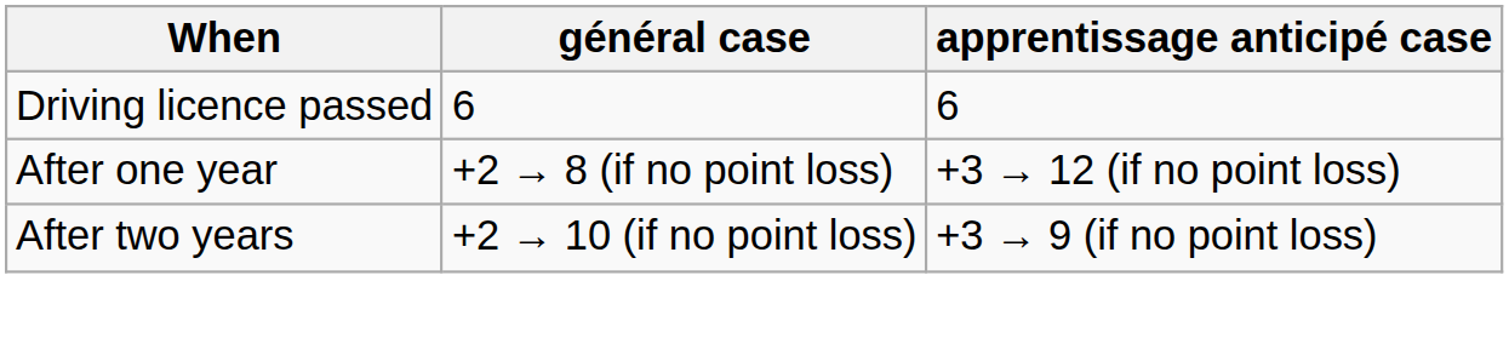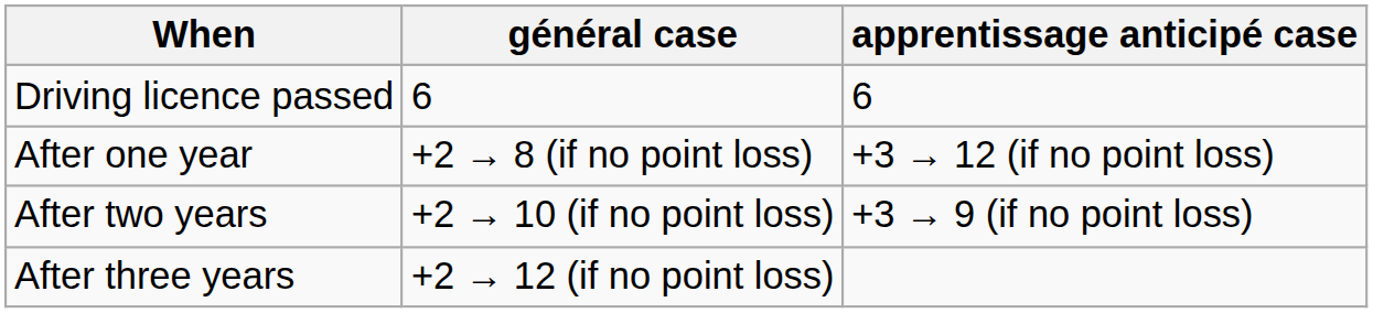+ row: After three years | +2 → 12 (if no point loss)
